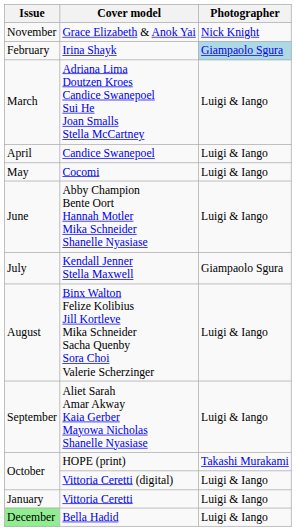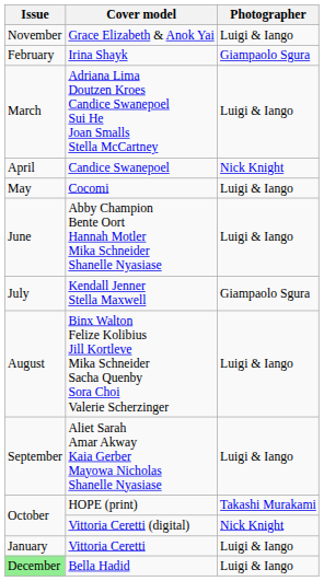Grace Elizabeth & Anok Yai | Photographer: Nick Knight -> Luigi & Iango
Irina Shayk | Photographer: lightblue background -> no background
Candice Swanepoel | Photographer: Luigi & Iango -> Nick Knight
Vittoria Ceretti (digital) | Photographer: Luigi & Iango -> Nick Knight
